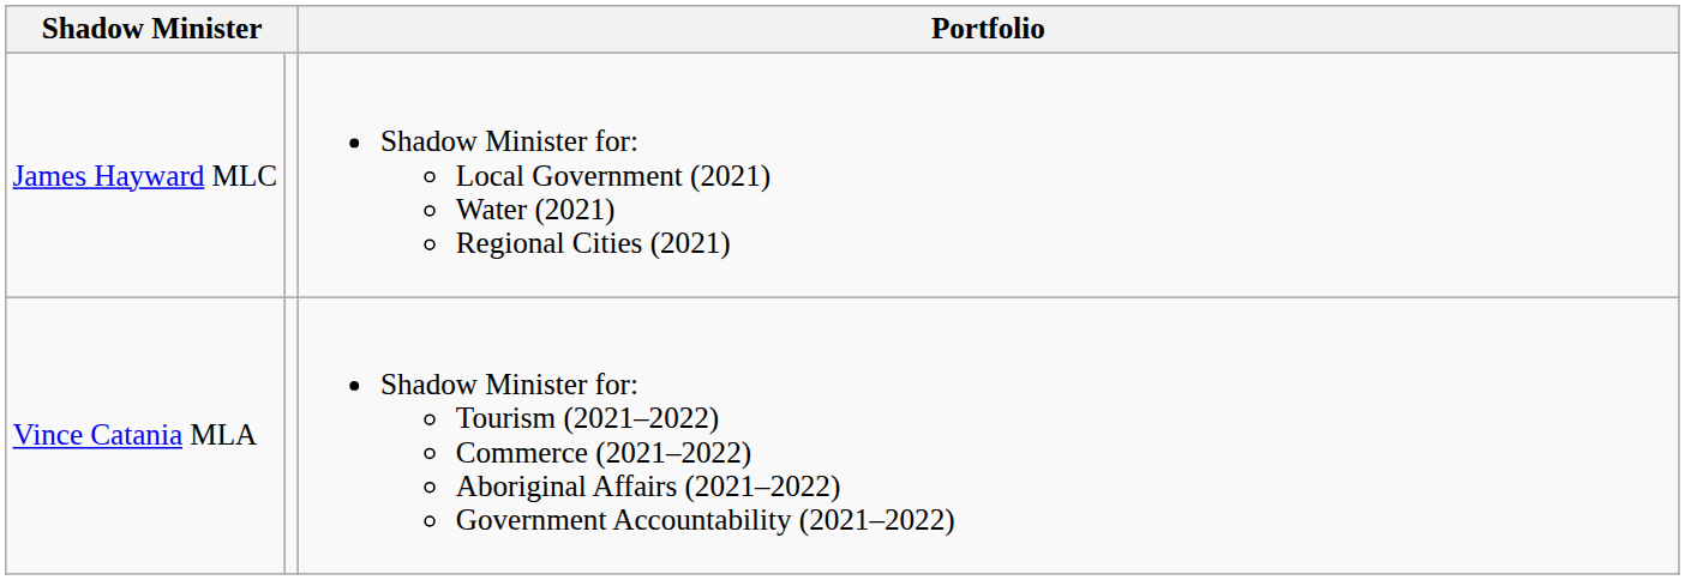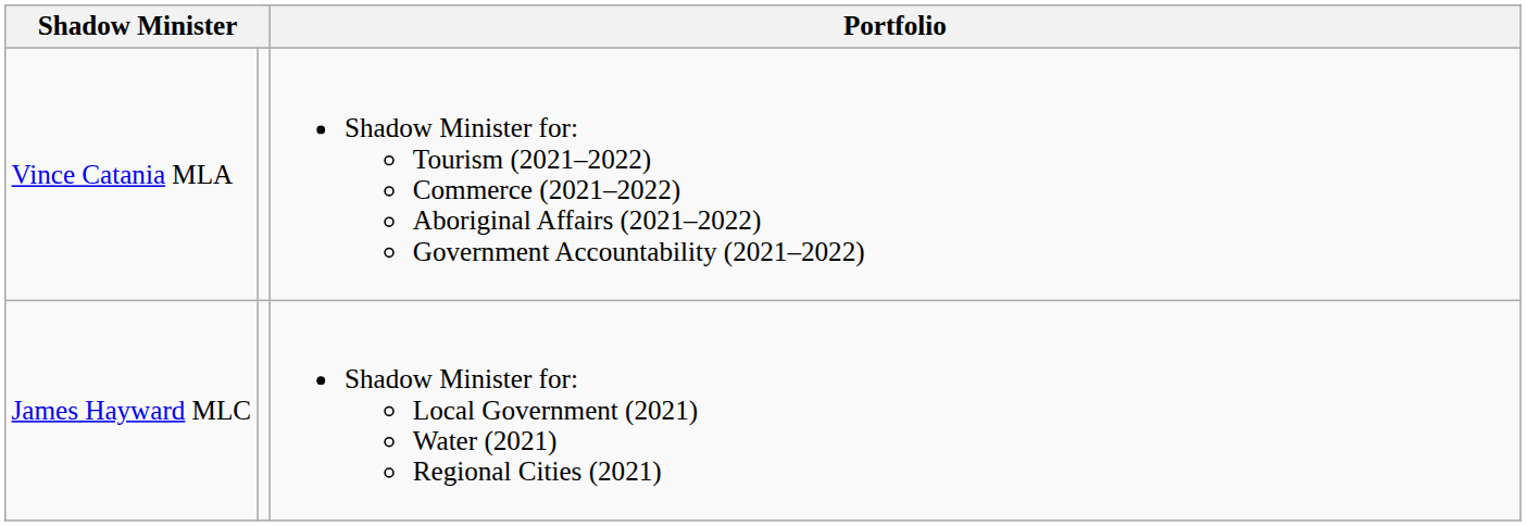rows swapped: James Hayward MLC <-> Vince Catania MLA
